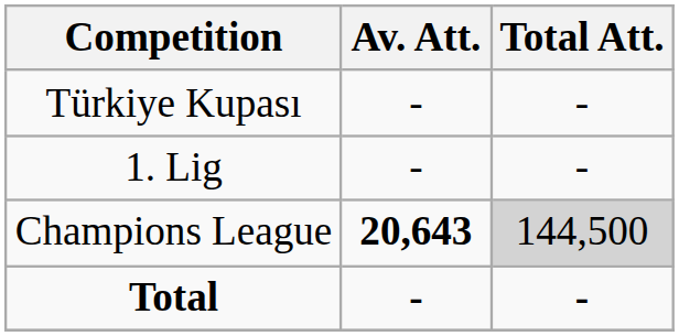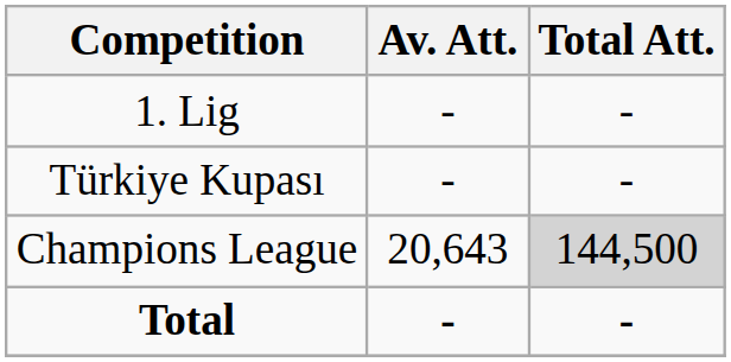rows swapped: 1. Lig <-> Türkiye Kupası
Champions League | Av. Att.: bold -> normal
